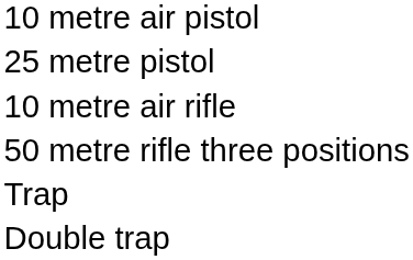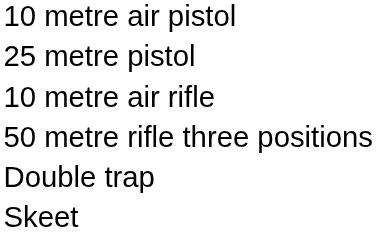- row: Trap
+ row: Skeet
